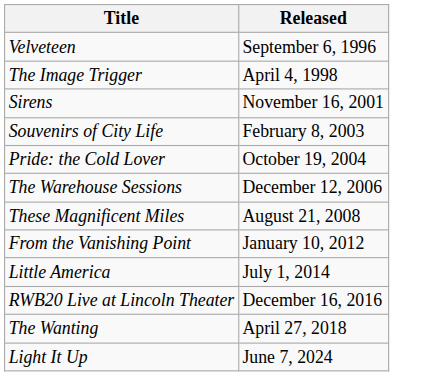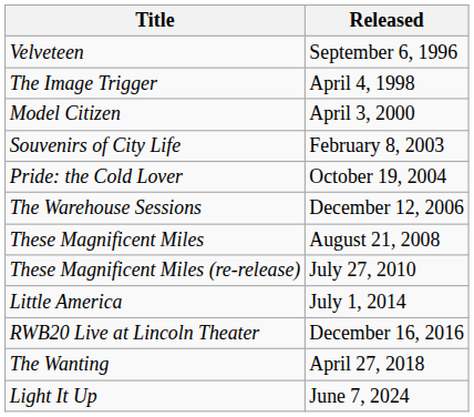+ row: Model Citizen | April 3, 2000
- row: Sirens | November 16, 2001
+ row: These Magnificent Miles (re-release) | July 27, 2010
- row: From the Vanishing Point | January 10, 2012
